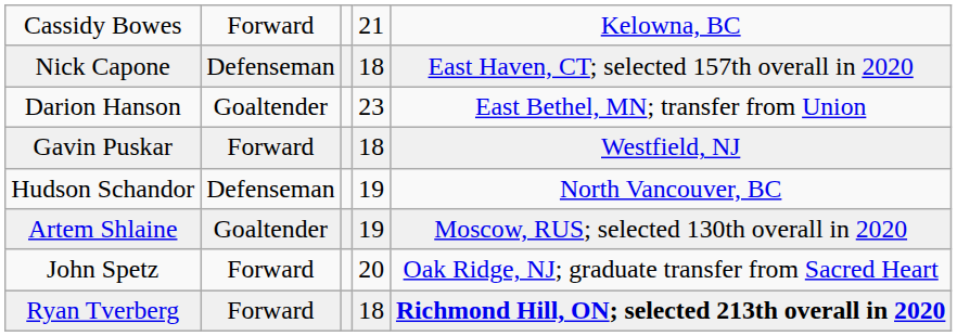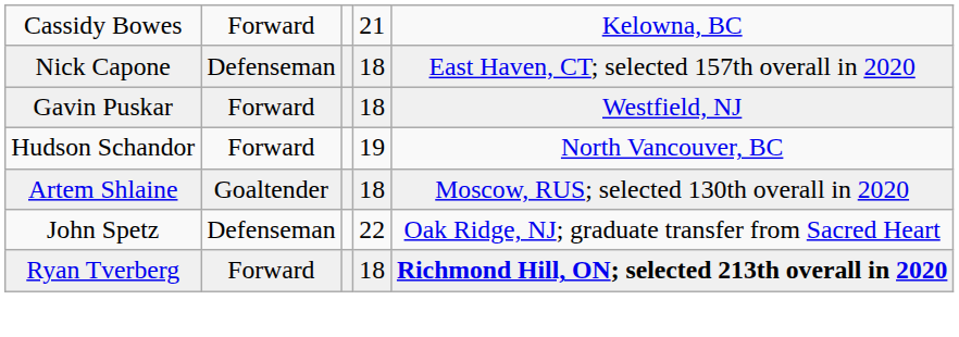- row: Darion Hanson | Goaltender | 23 | East Bethel, MN; transfer from Union
Hudson Schandor | column 2: Defenseman -> Forward
Artem Shlaine | column 4: 19 -> 18
John Spetz | column 2: Forward -> Defenseman
John Spetz | column 4: 20 -> 22
